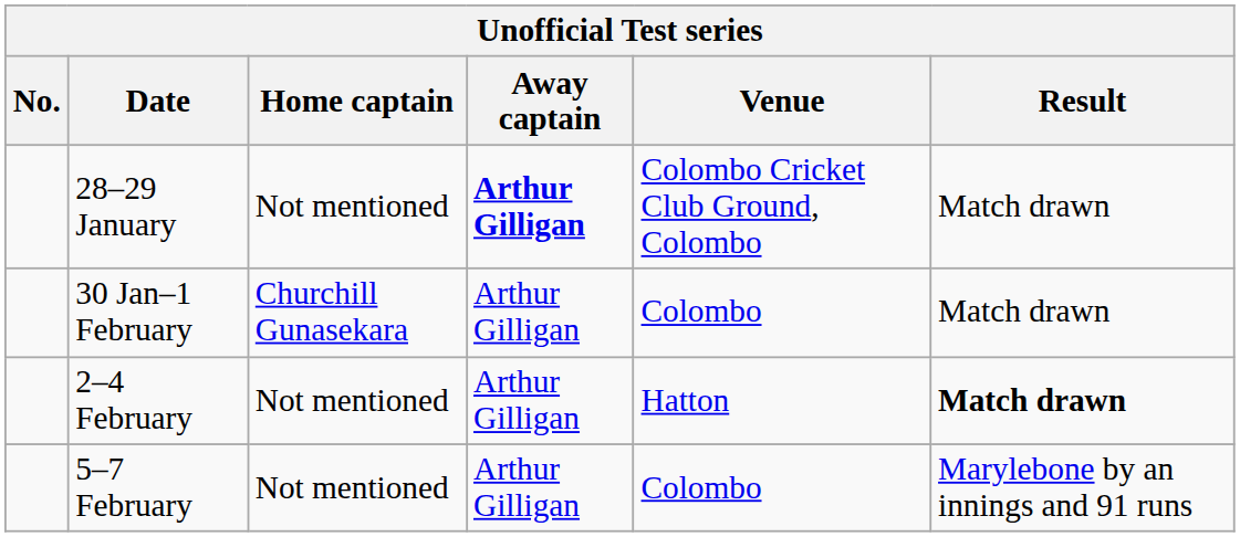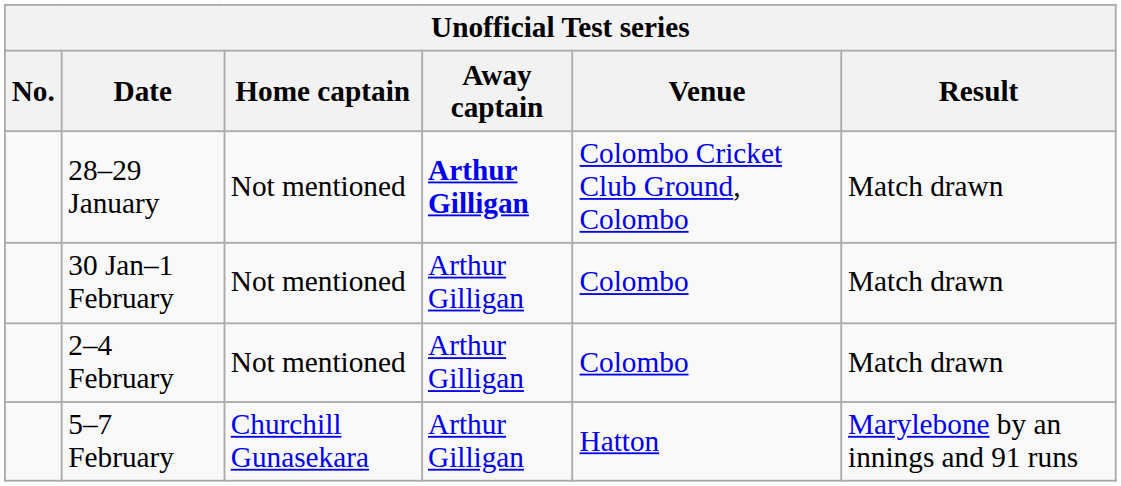30 Jan–1 February | Home captain: Churchill Gunasekara -> Not mentioned
2–4 February | Venue: Hatton -> Colombo
2–4 February | Result: bold -> normal
5–7 February | Home captain: Not mentioned -> Churchill Gunasekara
5–7 February | Venue: Colombo -> Hatton
